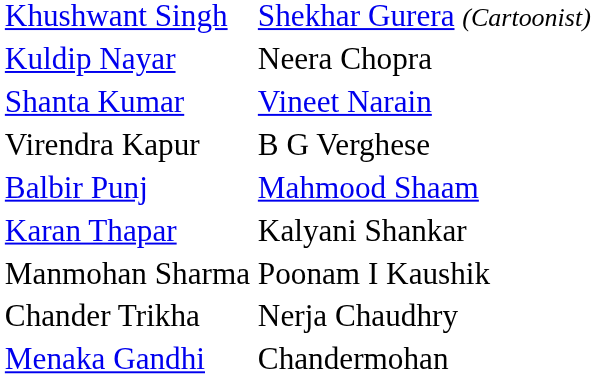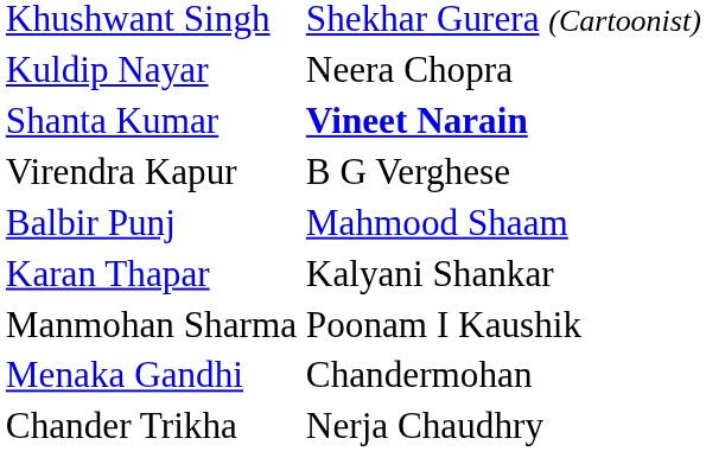Shanta Kumar | column 2: normal -> bold
rows swapped: Menaka Gandhi <-> Chander Trikha
